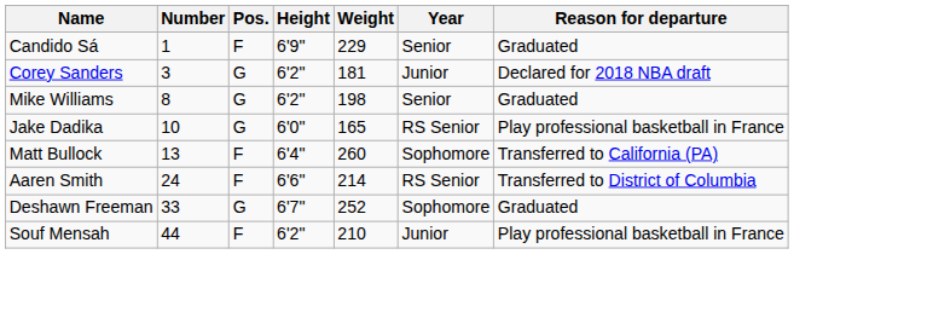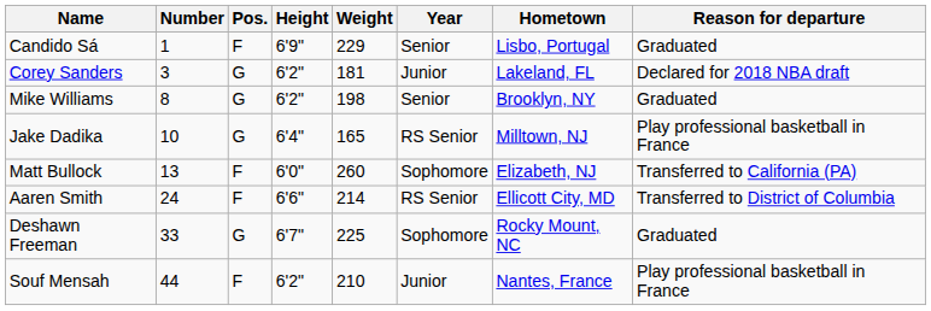+ column: Hometown | Lisbo, Portugal | Lakeland, FL | Brooklyn, NY | Milltown, NJ | Elizabeth, NJ | Ellicott City, MD | Rocky Mount, NC | Nantes, France
Jake Dadika | Height: 6'0" -> 6'4"
Matt Bullock | Height: 6'4" -> 6'0"
Deshawn Freeman | Weight: 252 -> 225
